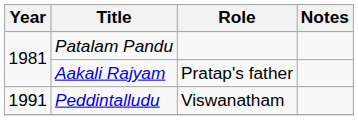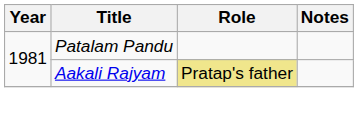Aakali Rajyam | Role: no background -> khaki background
- row: 1991 | Peddintalludu | Viswanatham
